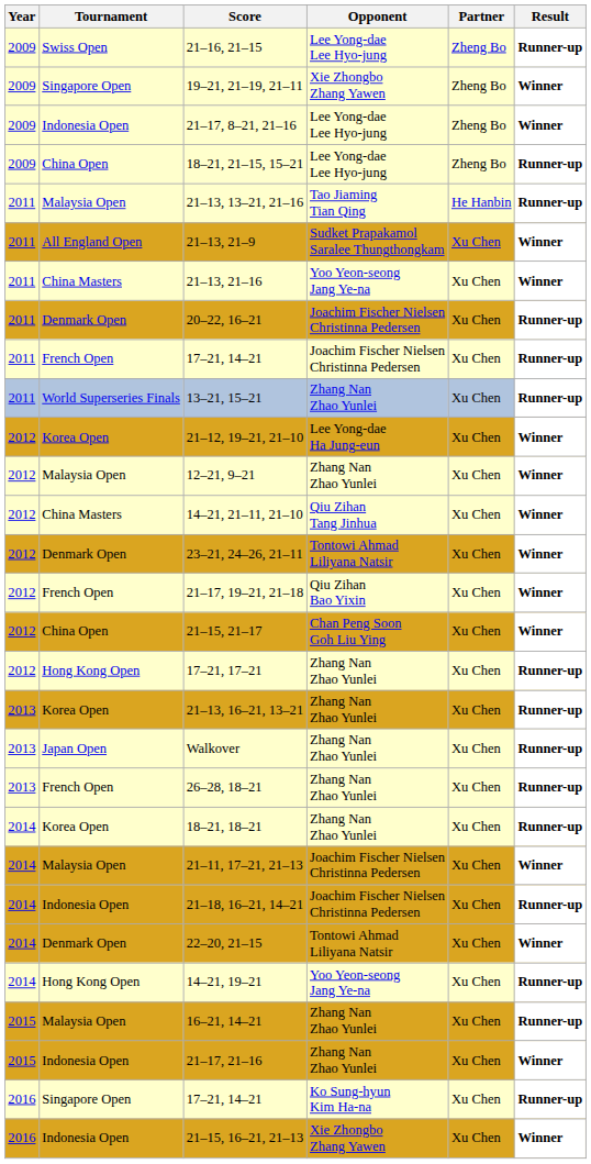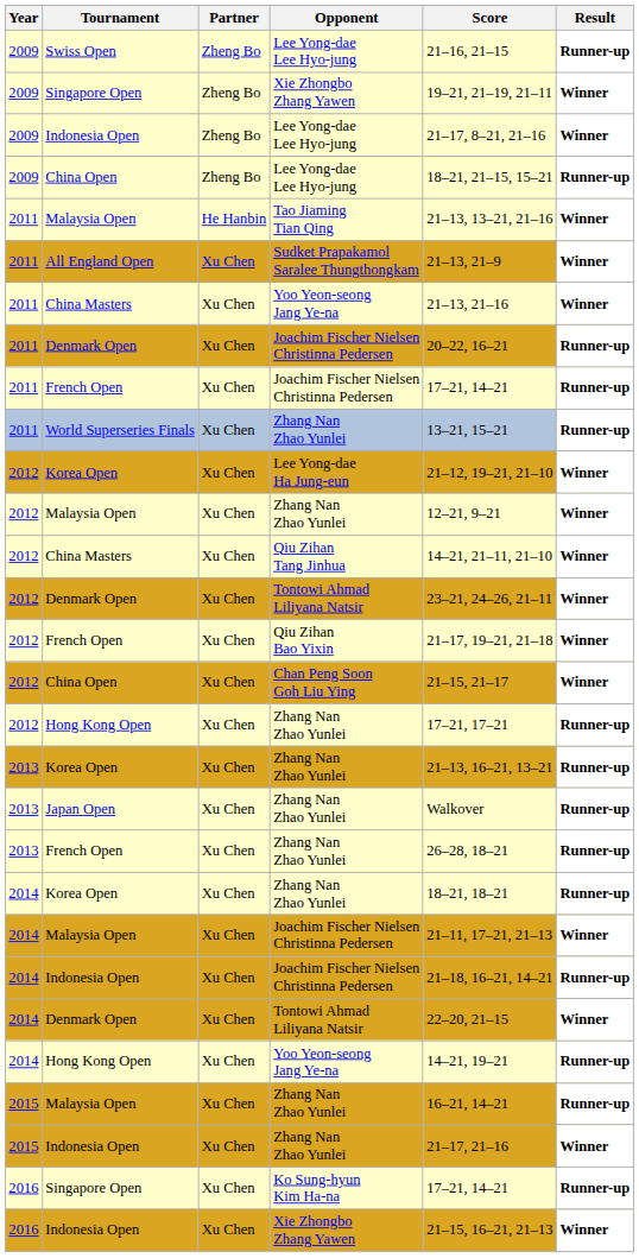columns swapped: Partner <-> Score
2011 / Malaysia Open | Result: Runner-up -> Winner
